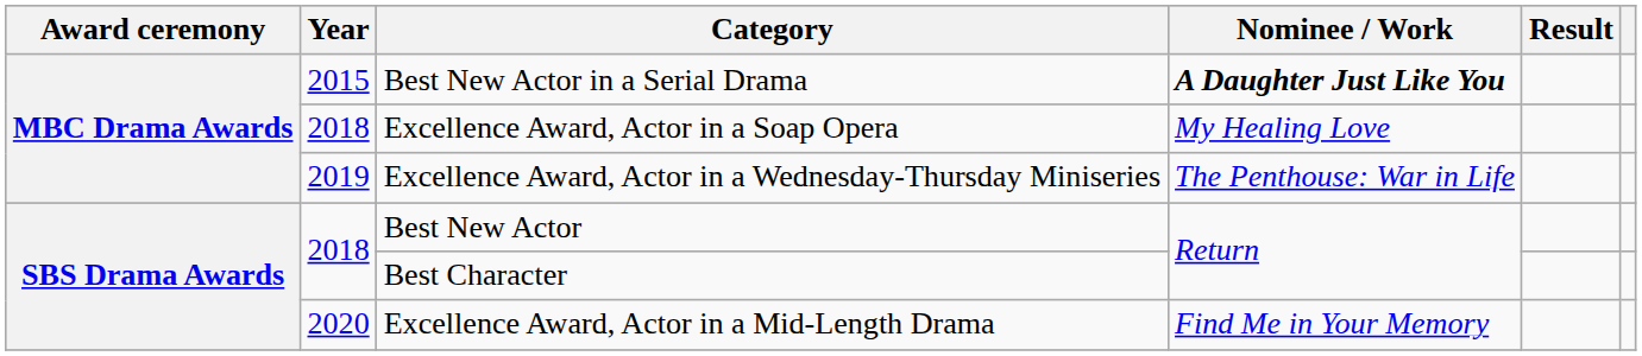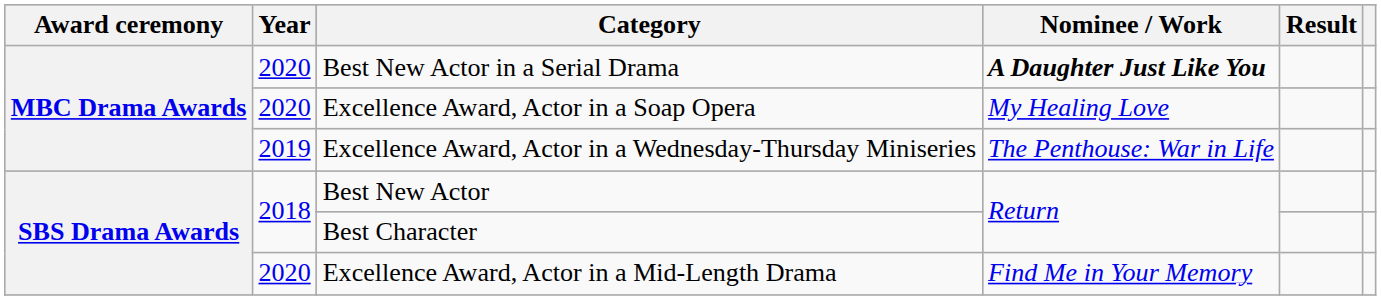Best New Actor in a Serial Drama | Year: 2015 -> 2020
Excellence Award, Actor in a Soap Opera | Year: 2018 -> 2020
